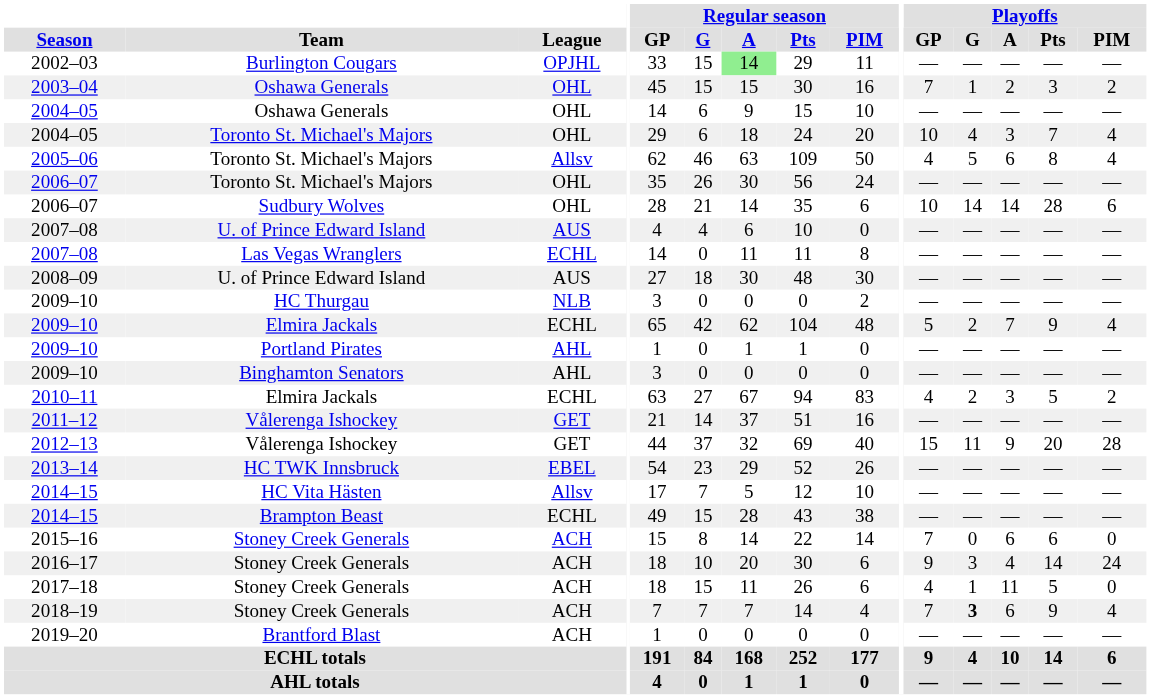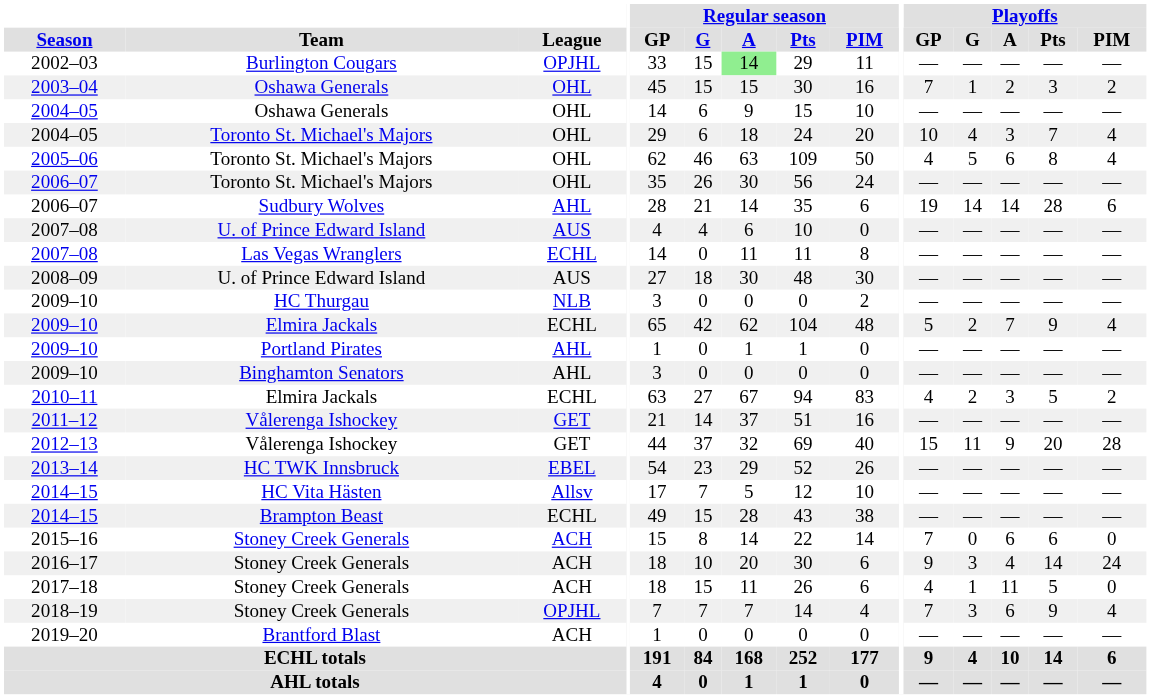2005–06 | League: Allsv -> OHL
2006–07 / Sudbury Wolves | League: OHL -> AHL
2006–07 / Sudbury Wolves | Playoffs / GP: 10 -> 19
2018–19 | League: ACH -> OPJHL
2018–19 | Playoffs / G: bold -> normal
